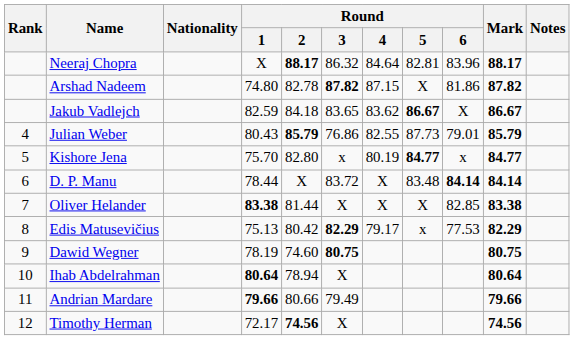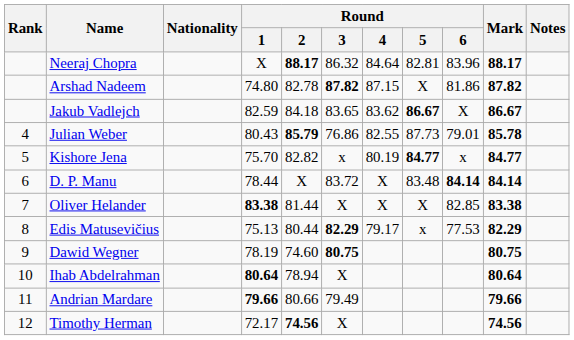Julian Weber | Mark: 85.79 -> 85.78
Kishore Jena | Round / 2: 82.80 -> 82.82
Edis Matusevičius | Round / 2: 80.42 -> 80.44
